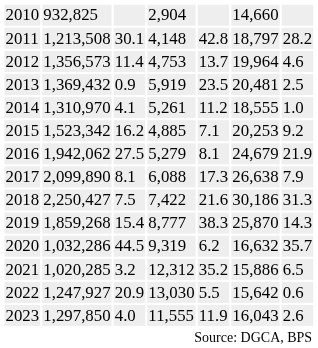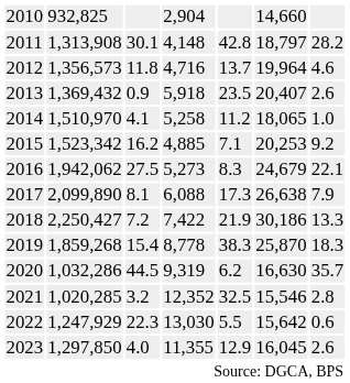2011 | column 2: 1,213,508 -> 1,313,908
2012 | column 3: 11.4 -> 11.8
2012 | column 4: 4,753 -> 4,716
2013 | column 4: 5,919 -> 5,918
2013 | column 6: 20,481 -> 20,407
2013 | column 7: 2.5 -> 2.6
2014 | column 2: 1,310,970 -> 1,510,970
2014 | column 4: 5,261 -> 5,258
2014 | column 6: 18,555 -> 18,065
2016 | column 4: 5,279 -> 5,273
2016 | column 5: 8.1 -> 8.3
2016 | column 7: 21.9 -> 22.1
2018 | column 3: 7.5 -> 7.2
2018 | column 5: 21.6 -> 21.9
2018 | column 7: 31.3 -> 13.3
2019 | column 4: 8,777 -> 8,778
2019 | column 7: 14.3 -> 18.3
2020 | column 6: 16,632 -> 16,630
2021 | column 4: 12,312 -> 12,352
2021 | column 5: 35.2 -> 32.5
2021 | column 6: 15,886 -> 15,546
2021 | column 7: 6.5 -> 2.8
2022 | column 2: 1,247,927 -> 1,247,929
2022 | column 3: 20.9 -> 22.3
2023 | column 4: 11,555 -> 11,355
2023 | column 5: 11.9 -> 12.9
2023 | column 6: 16,043 -> 16,045
